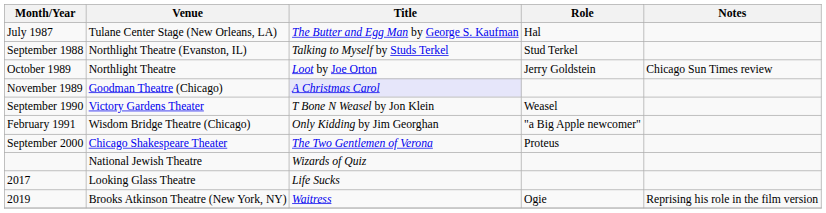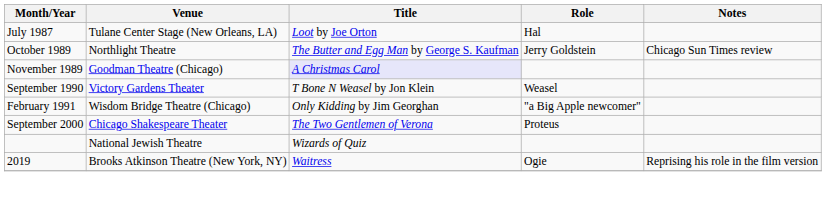July 1987 | Title: The Butter and Egg Man by George S. Kaufman -> Loot by Joe Orton
- row: September 1988 | Northlight Theatre (Evanston, IL) | Talking to Myself by Studs Terkel | Stud Terkel
October 1989 | Title: Loot by Joe Orton -> The Butter and Egg Man by George S. Kaufman
- row: 2017 | Looking Glass Theatre | Life Sucks
